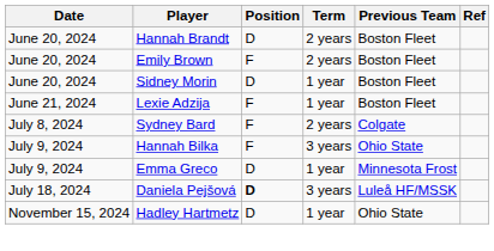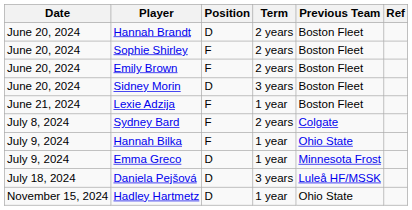+ row: June 20, 2024 | Sophie Shirley | F | 2 years | Boston Fleet
Sidney Morin | Term: 1 year -> 3 years
Hannah Bilka | Term: 3 years -> 1 year
Daniela Pejšová | Position: bold -> normal
